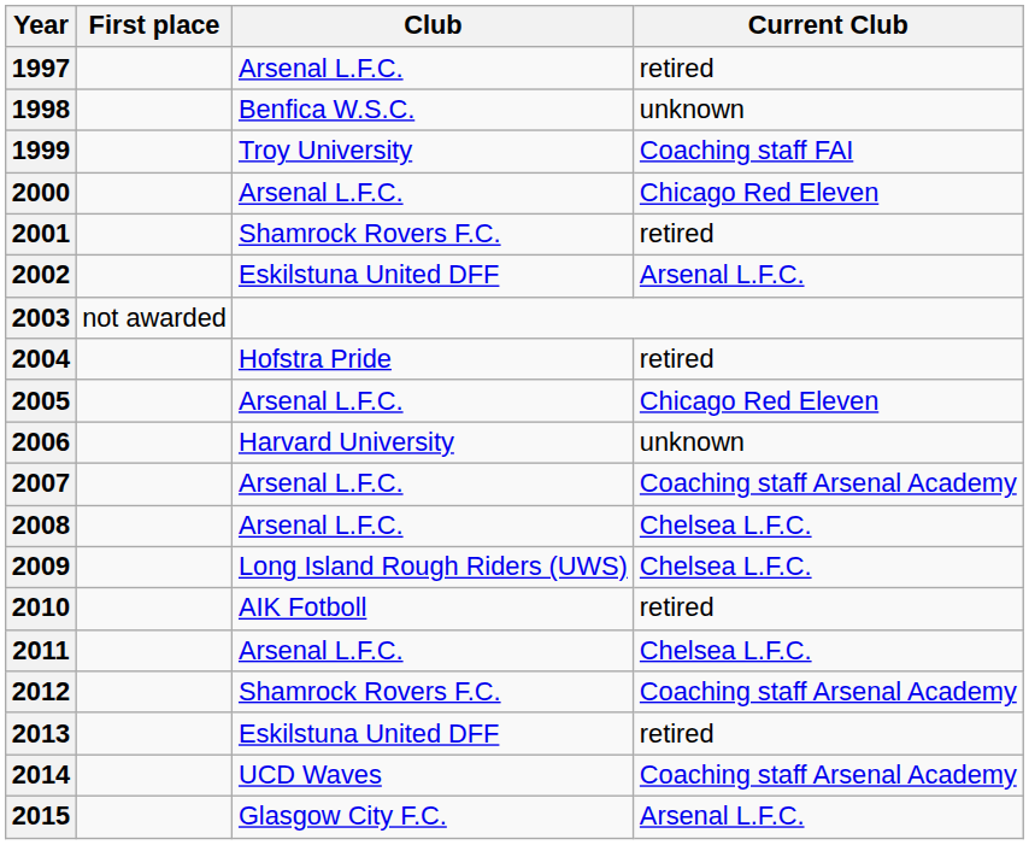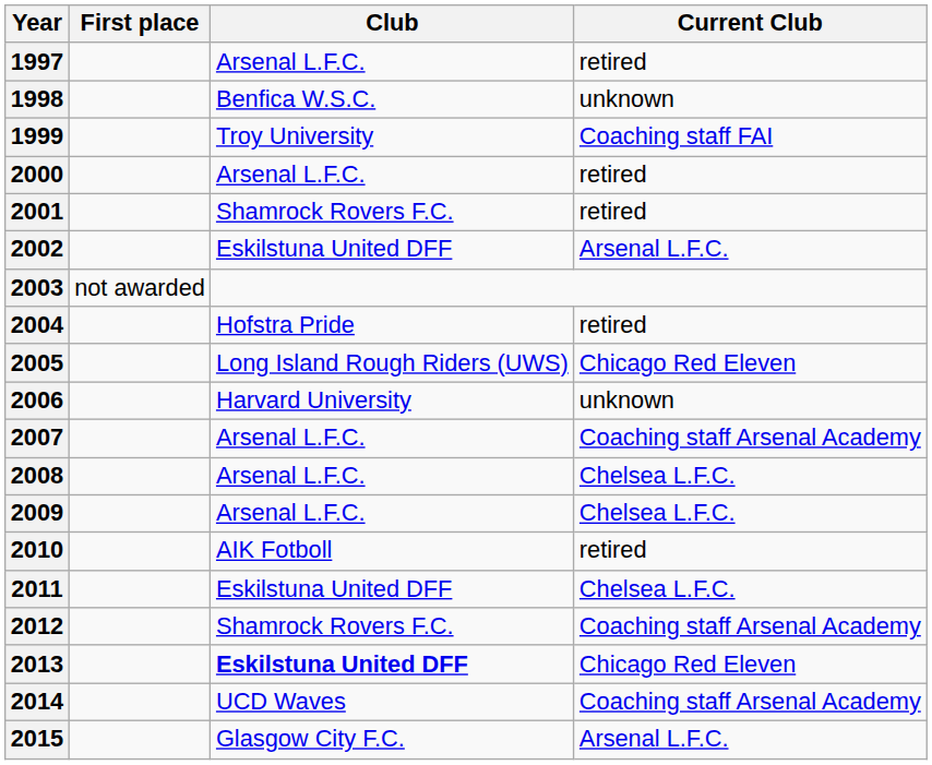2000 | Current Club: Chicago Red Eleven -> retired
2005 | Club: Arsenal L.F.C. -> Long Island Rough Riders (UWS)
2009 | Club: Long Island Rough Riders (UWS) -> Arsenal L.F.C.
2011 | Club: Arsenal L.F.C. -> Eskilstuna United DFF
2013 | Club: normal -> bold
2013 | Current Club: retired -> Chicago Red Eleven
